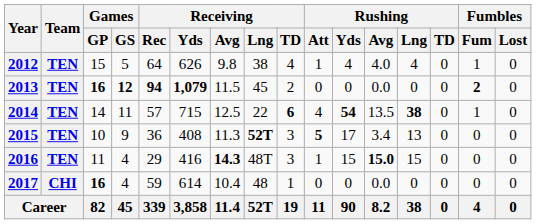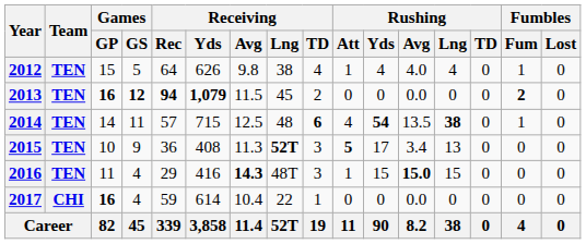2014 | Receiving / Lng: 22 -> 48
2017 | Receiving / Lng: 48 -> 22
